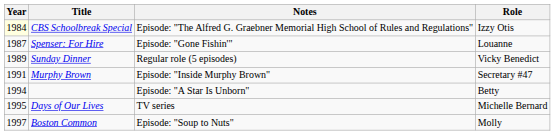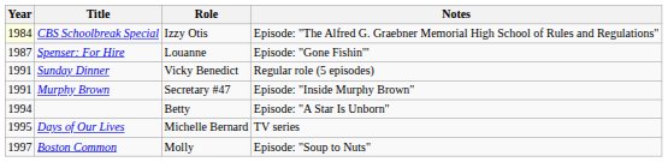columns swapped: Role <-> Notes
Sunday Dinner | Year: 1989 -> 1991
